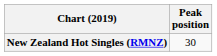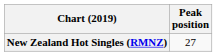New Zealand Hot Singles (RMNZ) | Peak position: 30 -> 27
